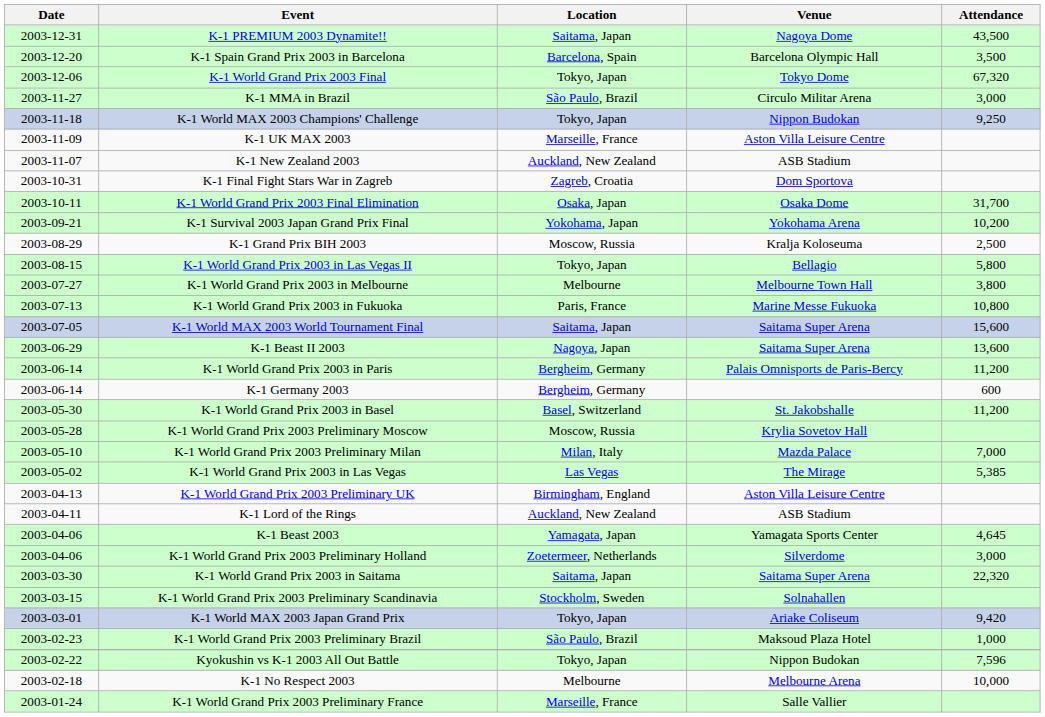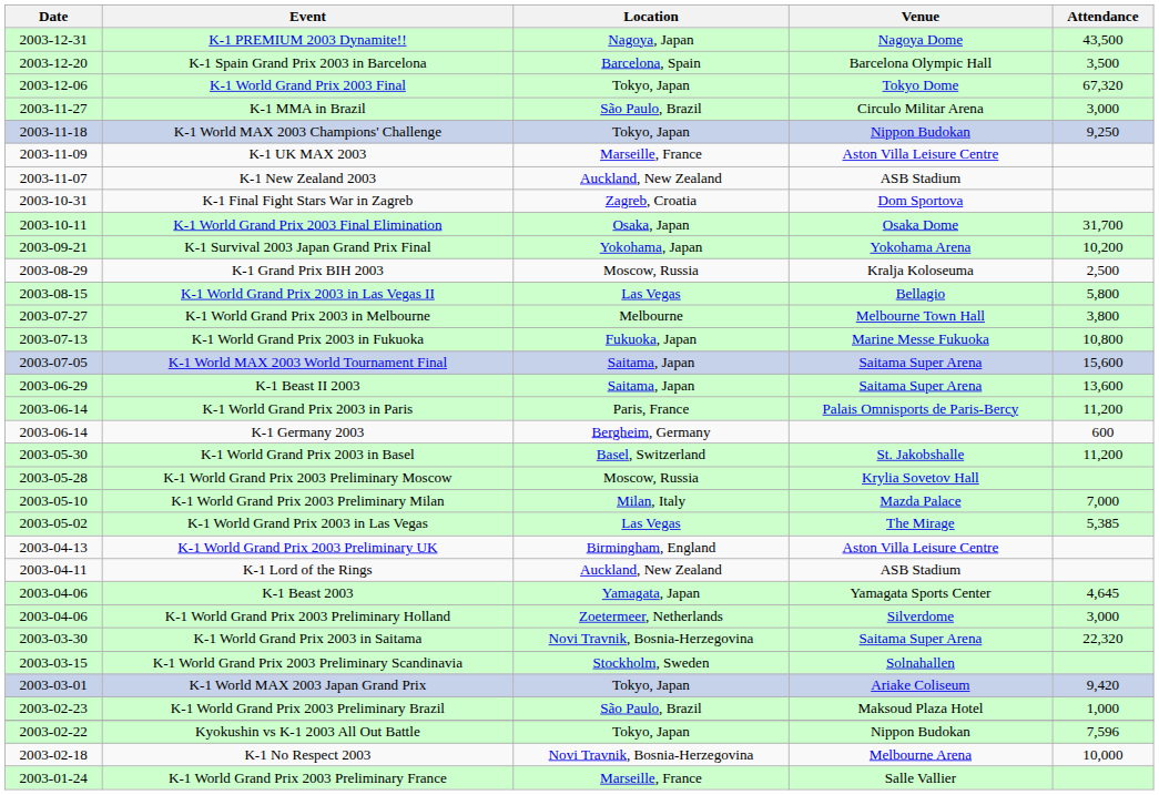K-1 PREMIUM 2003 Dynamite!! | Location: Saitama, Japan -> Nagoya, Japan
K-1 World Grand Prix 2003 in Las Vegas II | Location: Tokyo, Japan -> Las Vegas
K-1 World Grand Prix 2003 in Fukuoka | Location: Paris, France -> Fukuoka, Japan
K-1 Beast II 2003 | Location: Nagoya, Japan -> Saitama, Japan
K-1 World Grand Prix 2003 in Paris | Location: Bergheim, Germany -> Paris, France
K-1 World Grand Prix 2003 in Saitama | Location: Saitama, Japan -> Novi Travnik, Bosnia-Herzegovina
K-1 No Respect 2003 | Location: Melbourne -> Novi Travnik, Bosnia-Herzegovina
